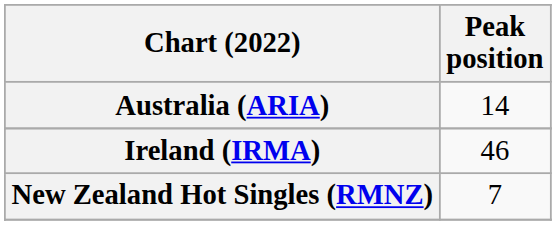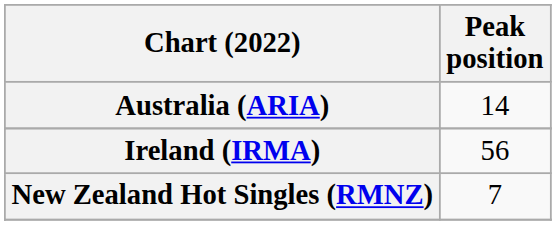Ireland (IRMA) | Peak position: 46 -> 56
